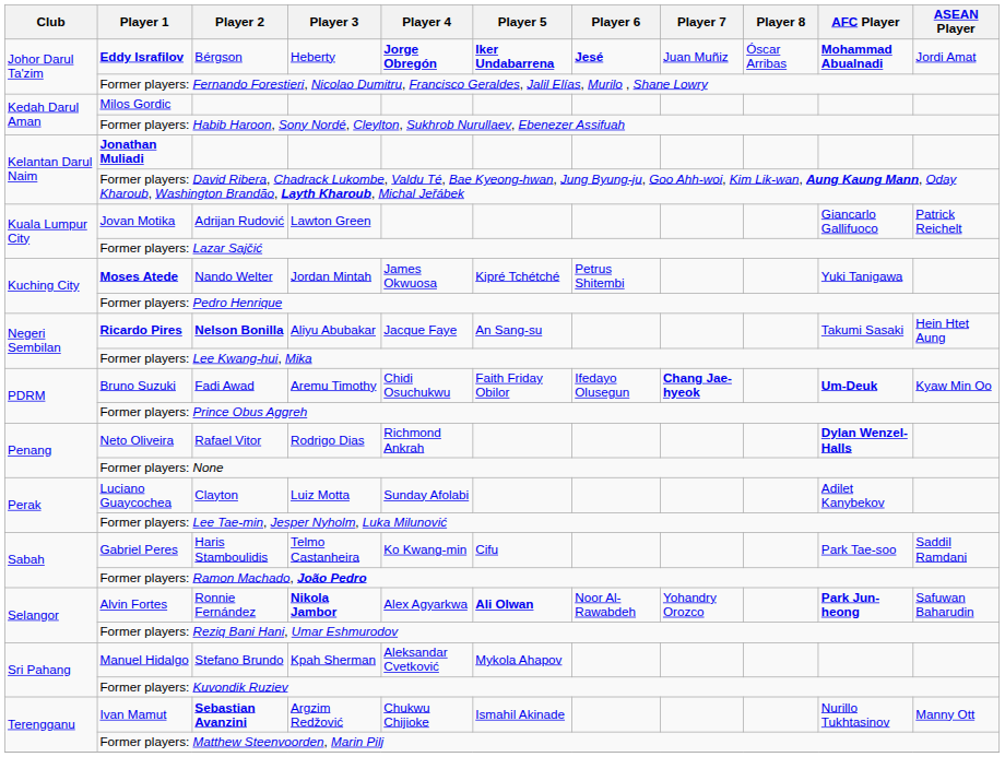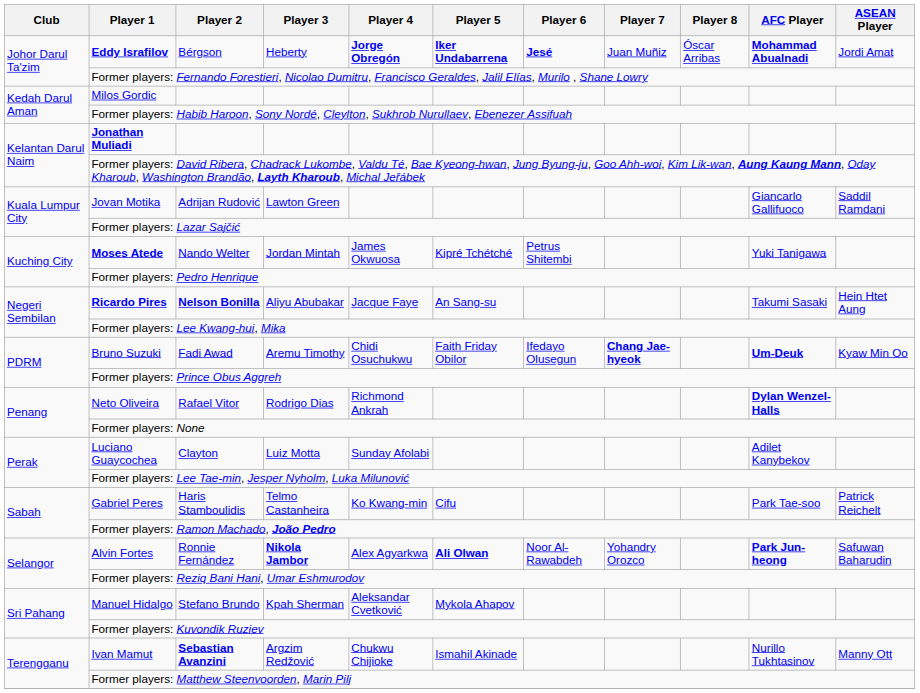Jovan Motika | ASEAN Player: Patrick Reichelt -> Saddil Ramdani
Gabriel Peres | ASEAN Player: Saddil Ramdani -> Patrick Reichelt
